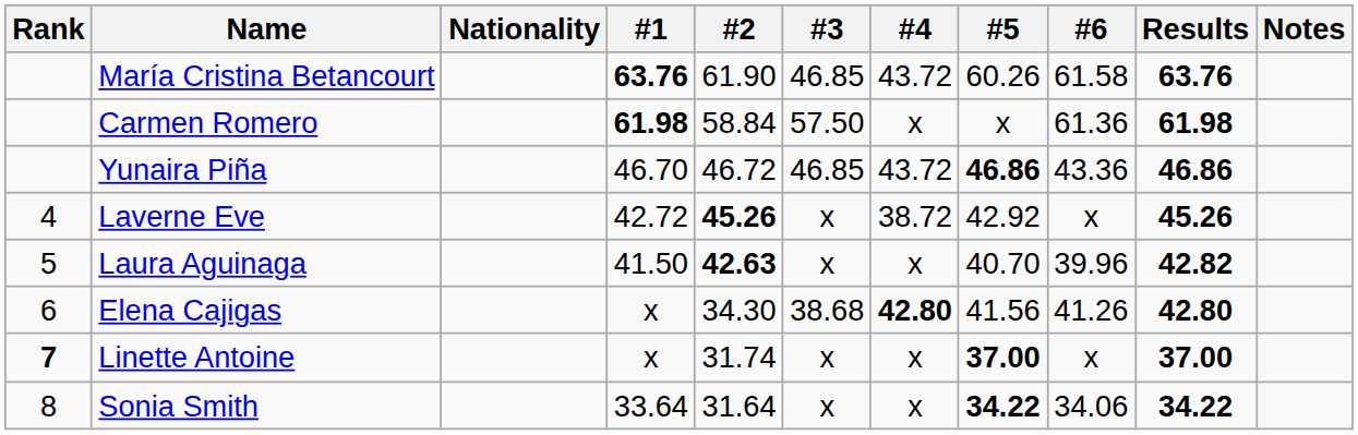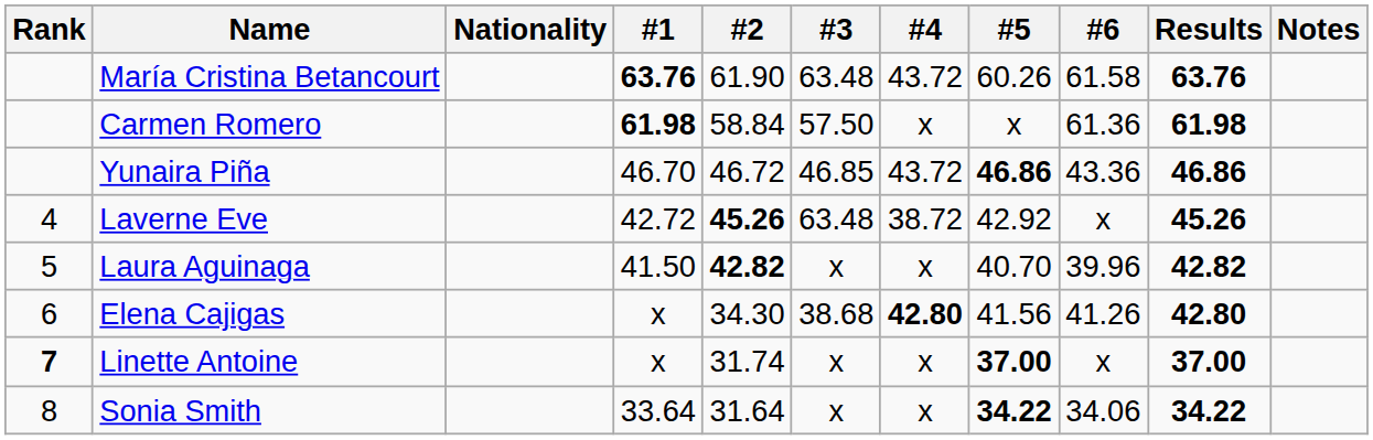María Cristina Betancourt | #3: 46.85 -> 63.48
Laverne Eve | #3: x -> 63.48
Laura Aguinaga | #2: 42.63 -> 42.82
